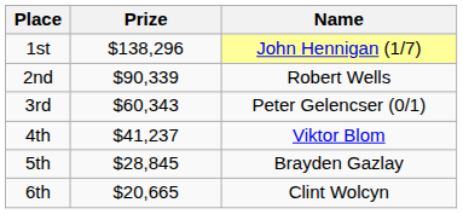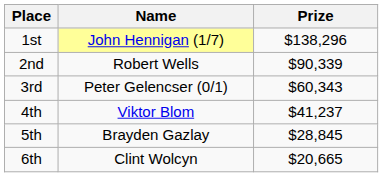columns swapped: Name <-> Prize
